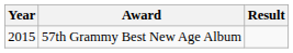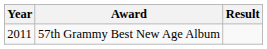57th Grammy Best New Age Album | Year: 2015 -> 2011
